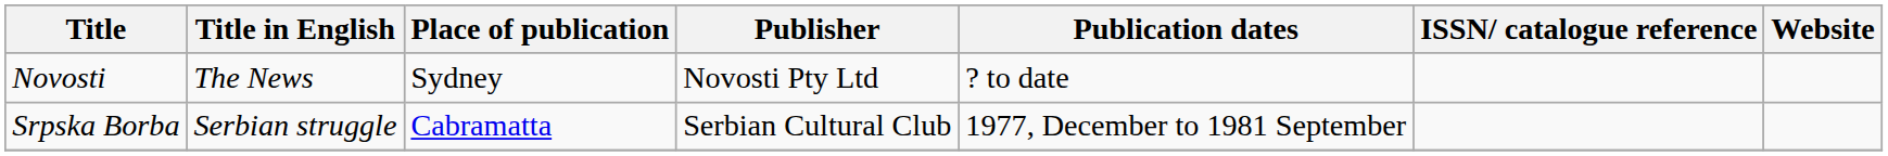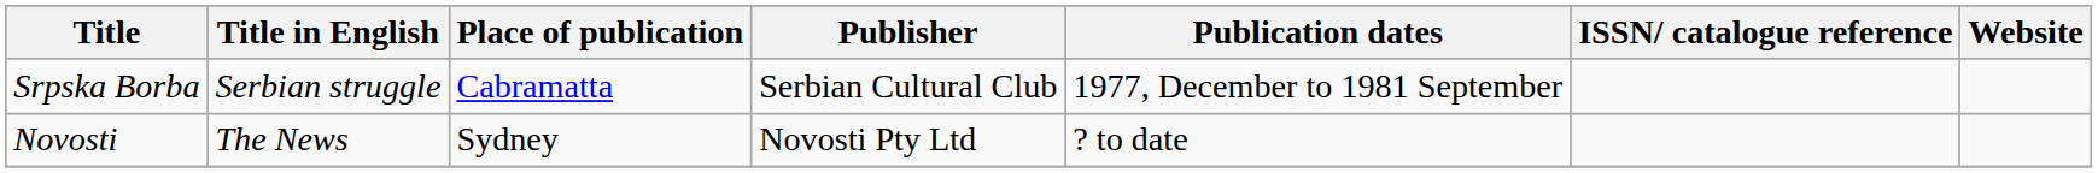rows swapped: Novosti <-> Srpska Borba
